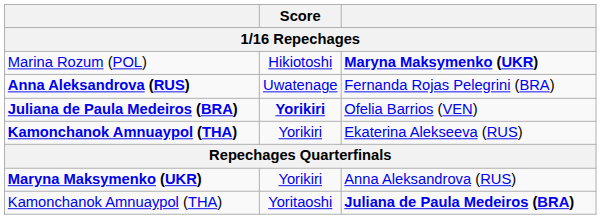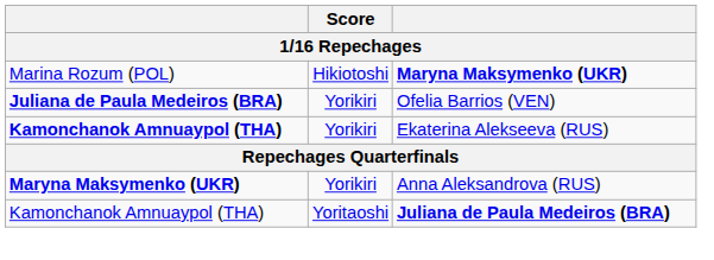- row: Anna Aleksandrova (RUS) | Uwatenage | Fernanda Rojas Pelegrini (BRA)
Ofelia Barrios (VEN) | Score: bold -> normal
